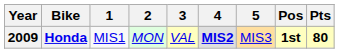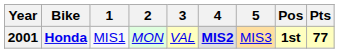Honda | Year: 2009 -> 2001
Honda | Pts: 80 -> 77
